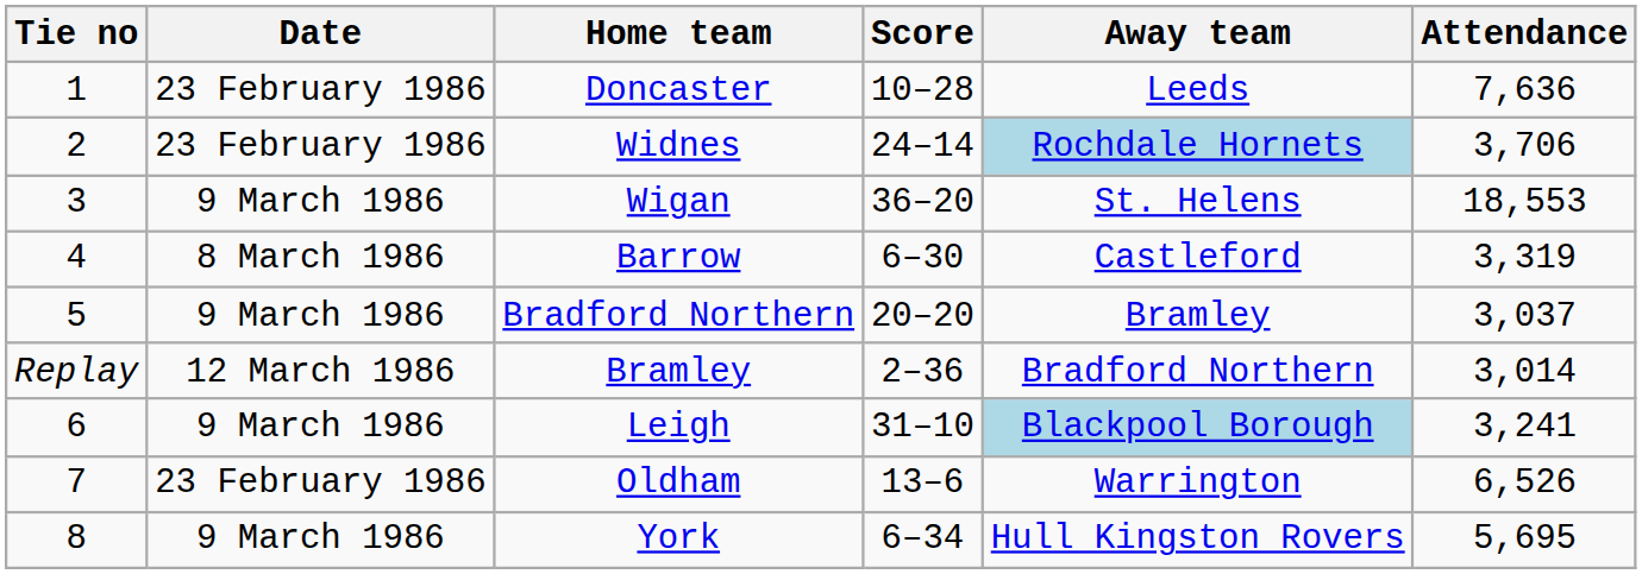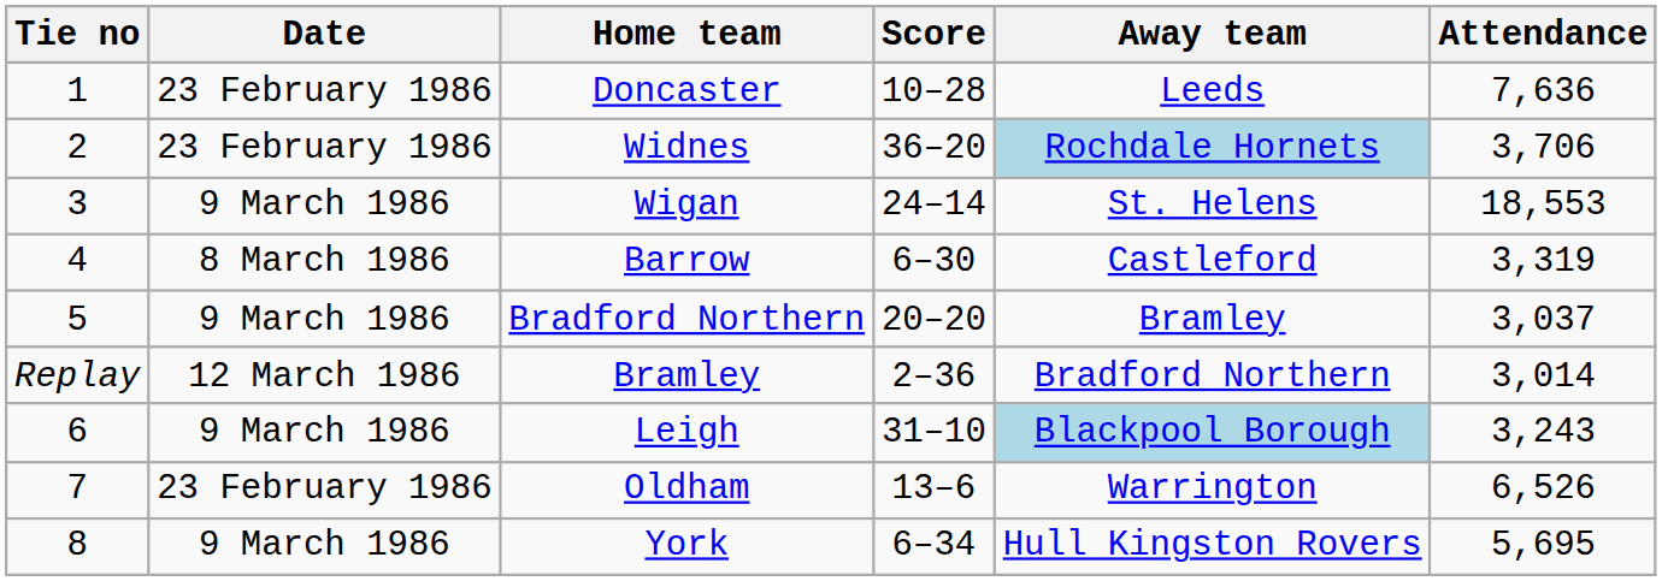Widnes | Score: 24–14 -> 36–20
Wigan | Score: 36–20 -> 24–14
Leigh | Attendance: 3,241 -> 3,243
